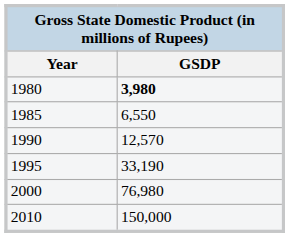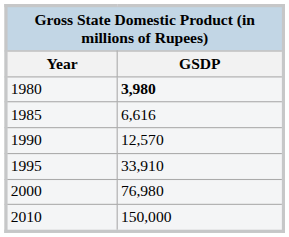1985 | GSDP: 6,550 -> 6,616
1995 | GSDP: 33,190 -> 33,910
